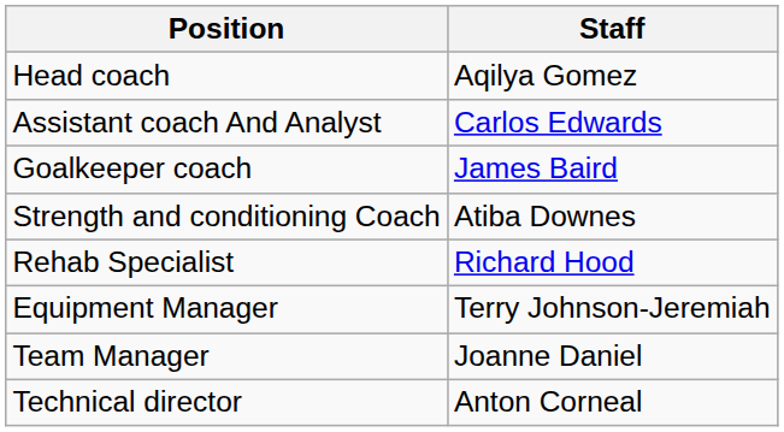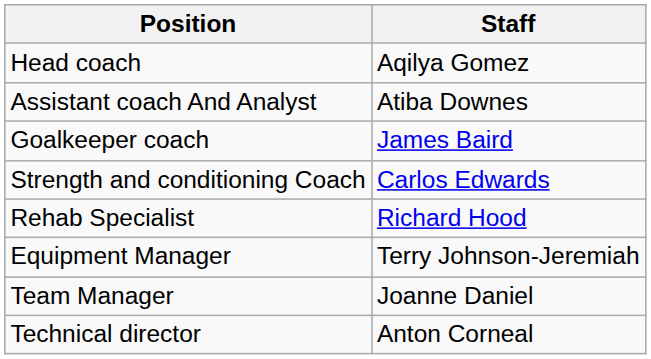Assistant coach And Analyst | Staff: Carlos Edwards -> Atiba Downes
Strength and conditioning Coach | Staff: Atiba Downes -> Carlos Edwards
